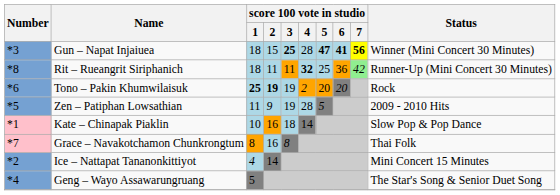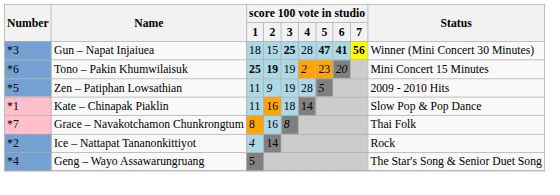- row: *8 | Rit – Rueangrit Siriphanich | 18 | 11 | 11 | 32 | 25 | 36 | 42 | Runner-Up (Mini Concert 30 Minutes)
Tono – Pakin Khumwilaisuk | score 100 vote in studio / 5: 20 -> 23
Tono – Pakin Khumwilaisuk | Status: Rock -> Mini Concert 15 Minutes
Kate – Chinapak Piaklin | score 100 vote in studio / 1: 10 -> 11
Ice – Nattapat Tananonkittiyot | Status: Mini Concert 15 Minutes -> Rock
